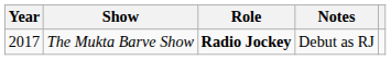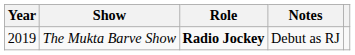The Mukta Barve Show | Year: 2017 -> 2019
